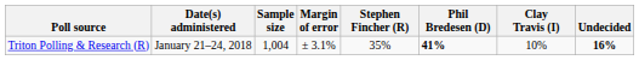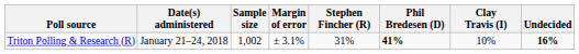Triton Polling & Research (R) | Sample size: 1,004 -> 1,002
Triton Polling & Research (R) | Stephen Fincher (R): 35% -> 31%
